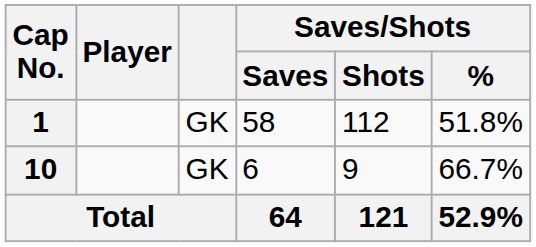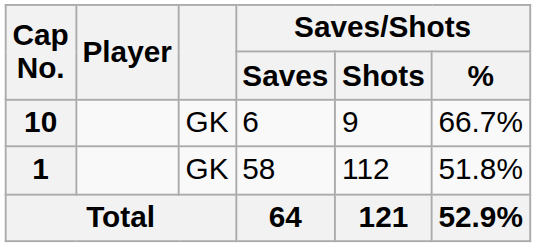rows swapped: 1 <-> 10
